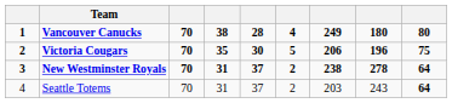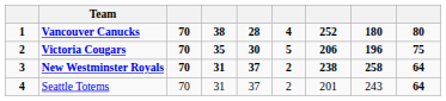Vancouver Canucks | column 7: 249 -> 252
New Westminster Royals | column 8: 278 -> 258
Seattle Totems | column 1: normal -> bold
Seattle Totems | column 7: 203 -> 201
